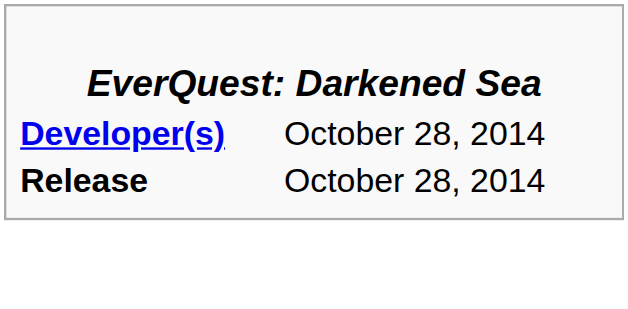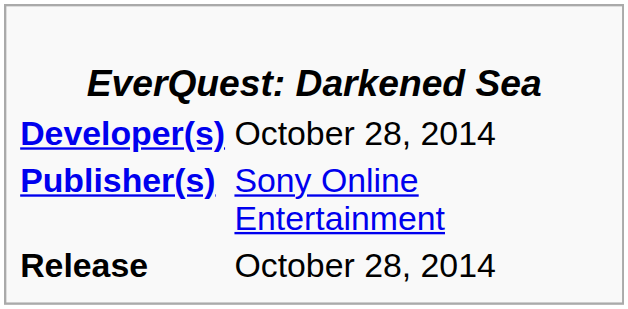+ row: Publisher(s) | Sony Online Entertainment
